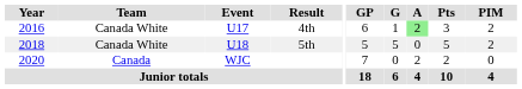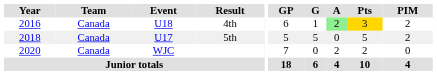4th | Team: Canada White -> Canada
4th | Event: U17 -> U18
4th | Pts: no background -> gold background
5th | Team: Canada White -> Canada
5th | Event: U18 -> U17
